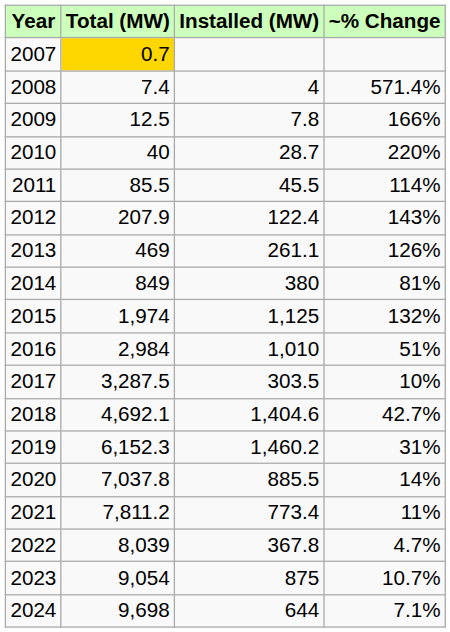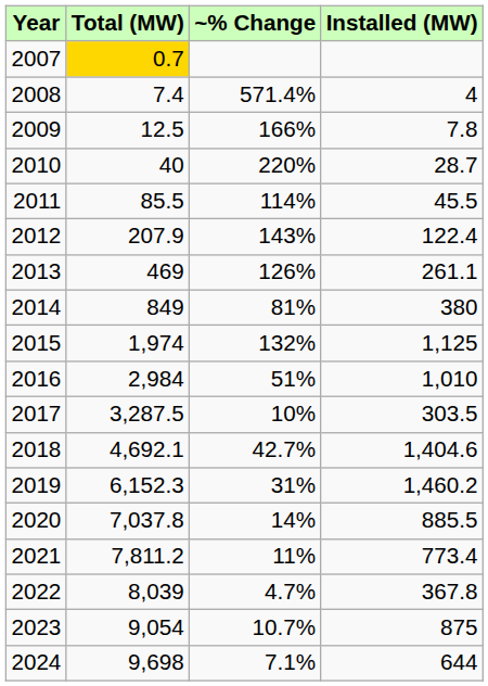columns swapped: Installed (MW) <-> ~% Change
